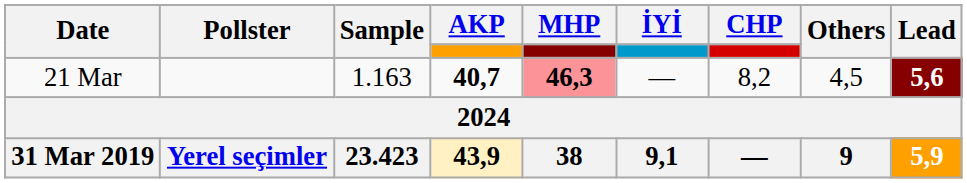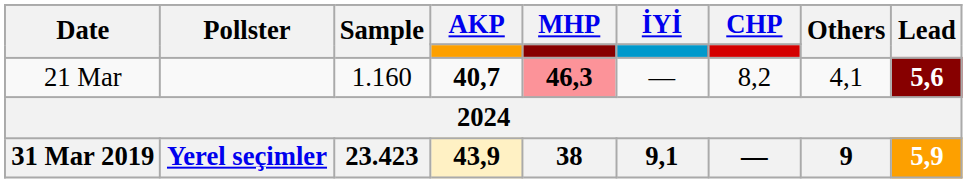21 Mar | Sample: 1.163 -> 1.160
21 Mar | Others: 4,5 -> 4,1
